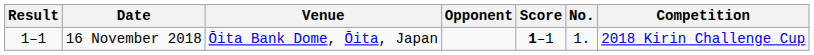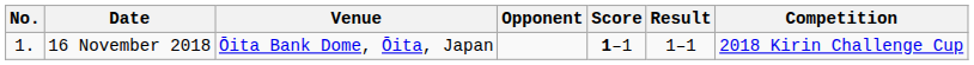columns swapped: No. <-> Result
